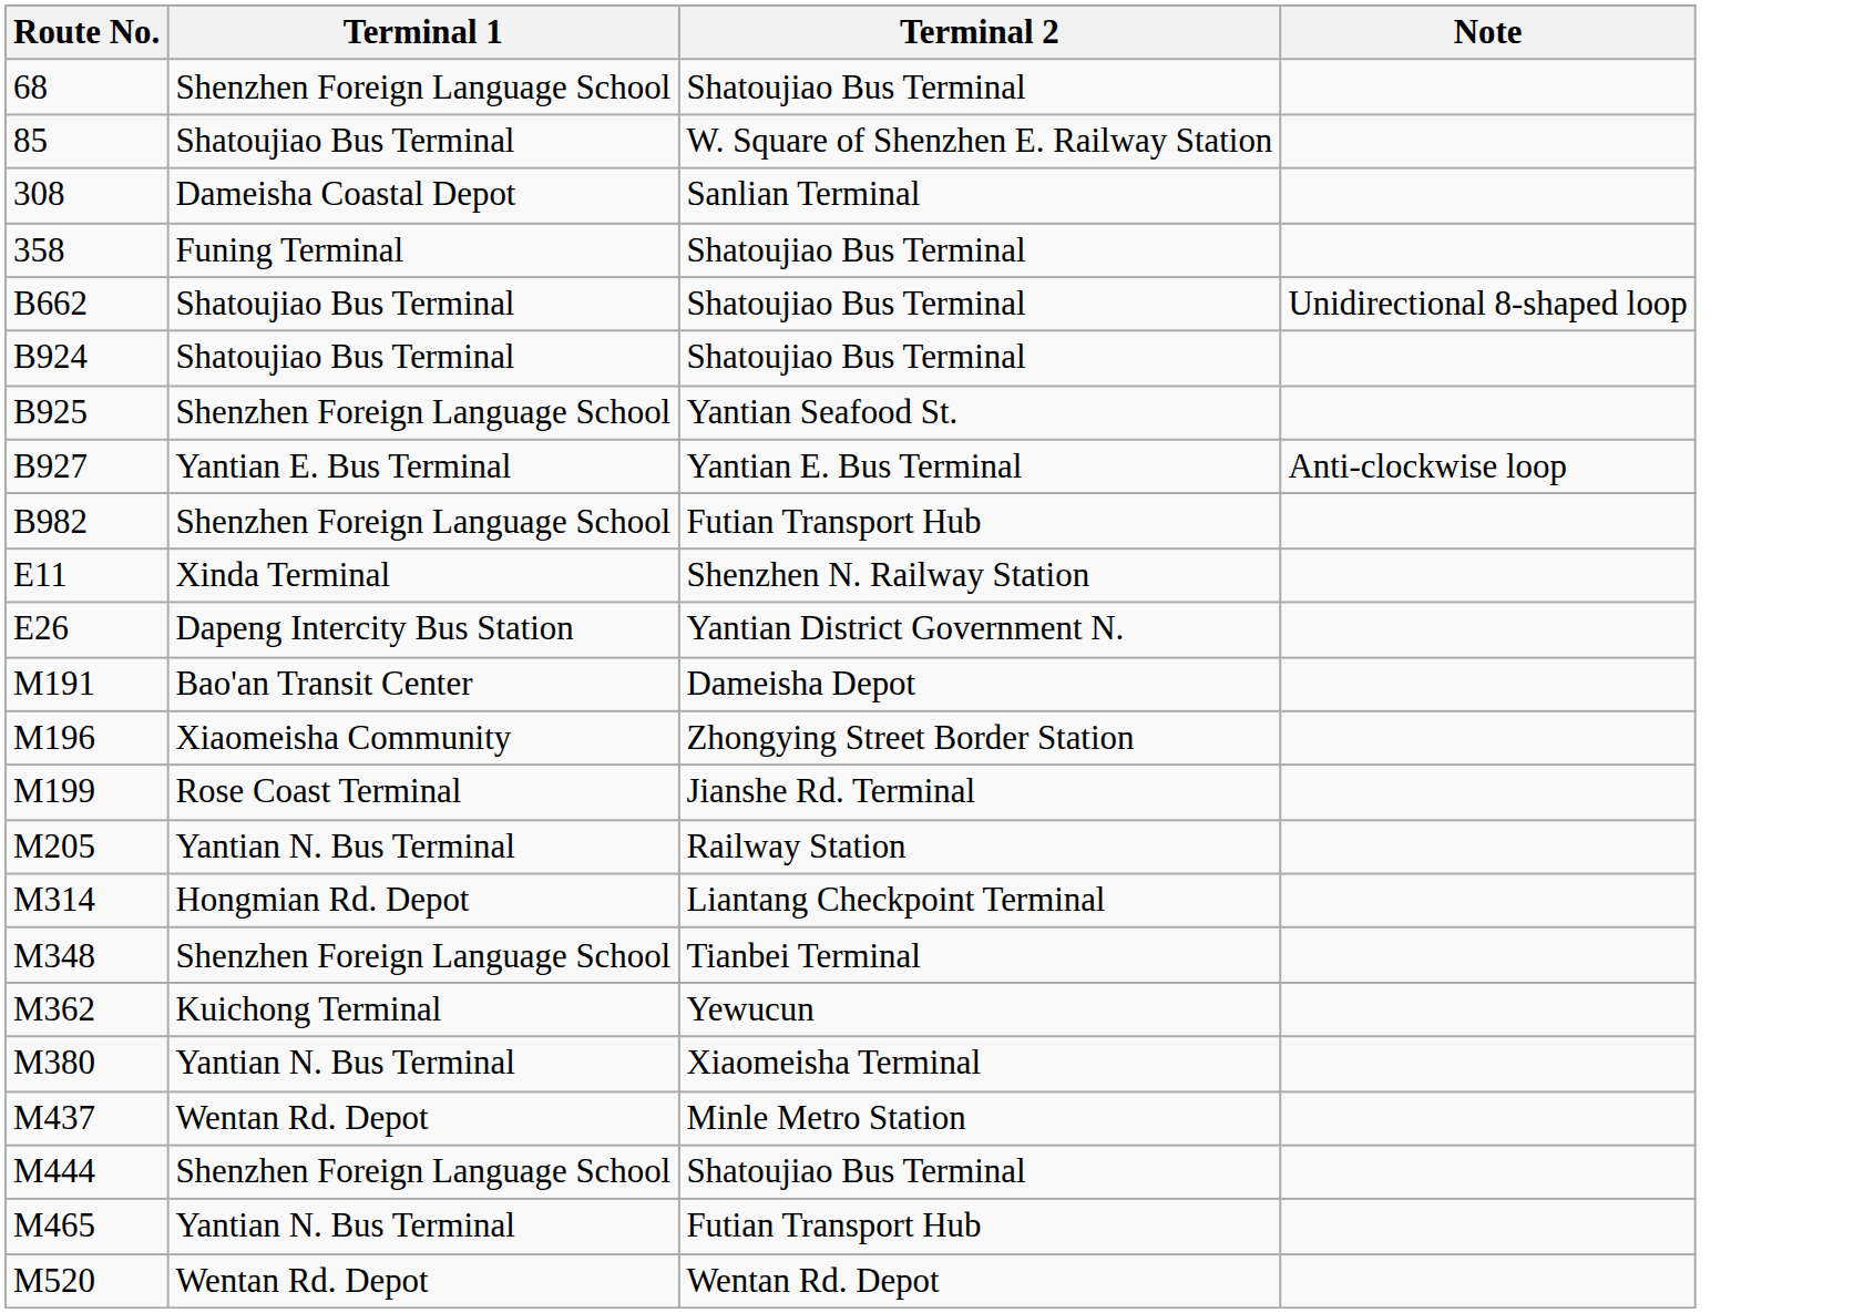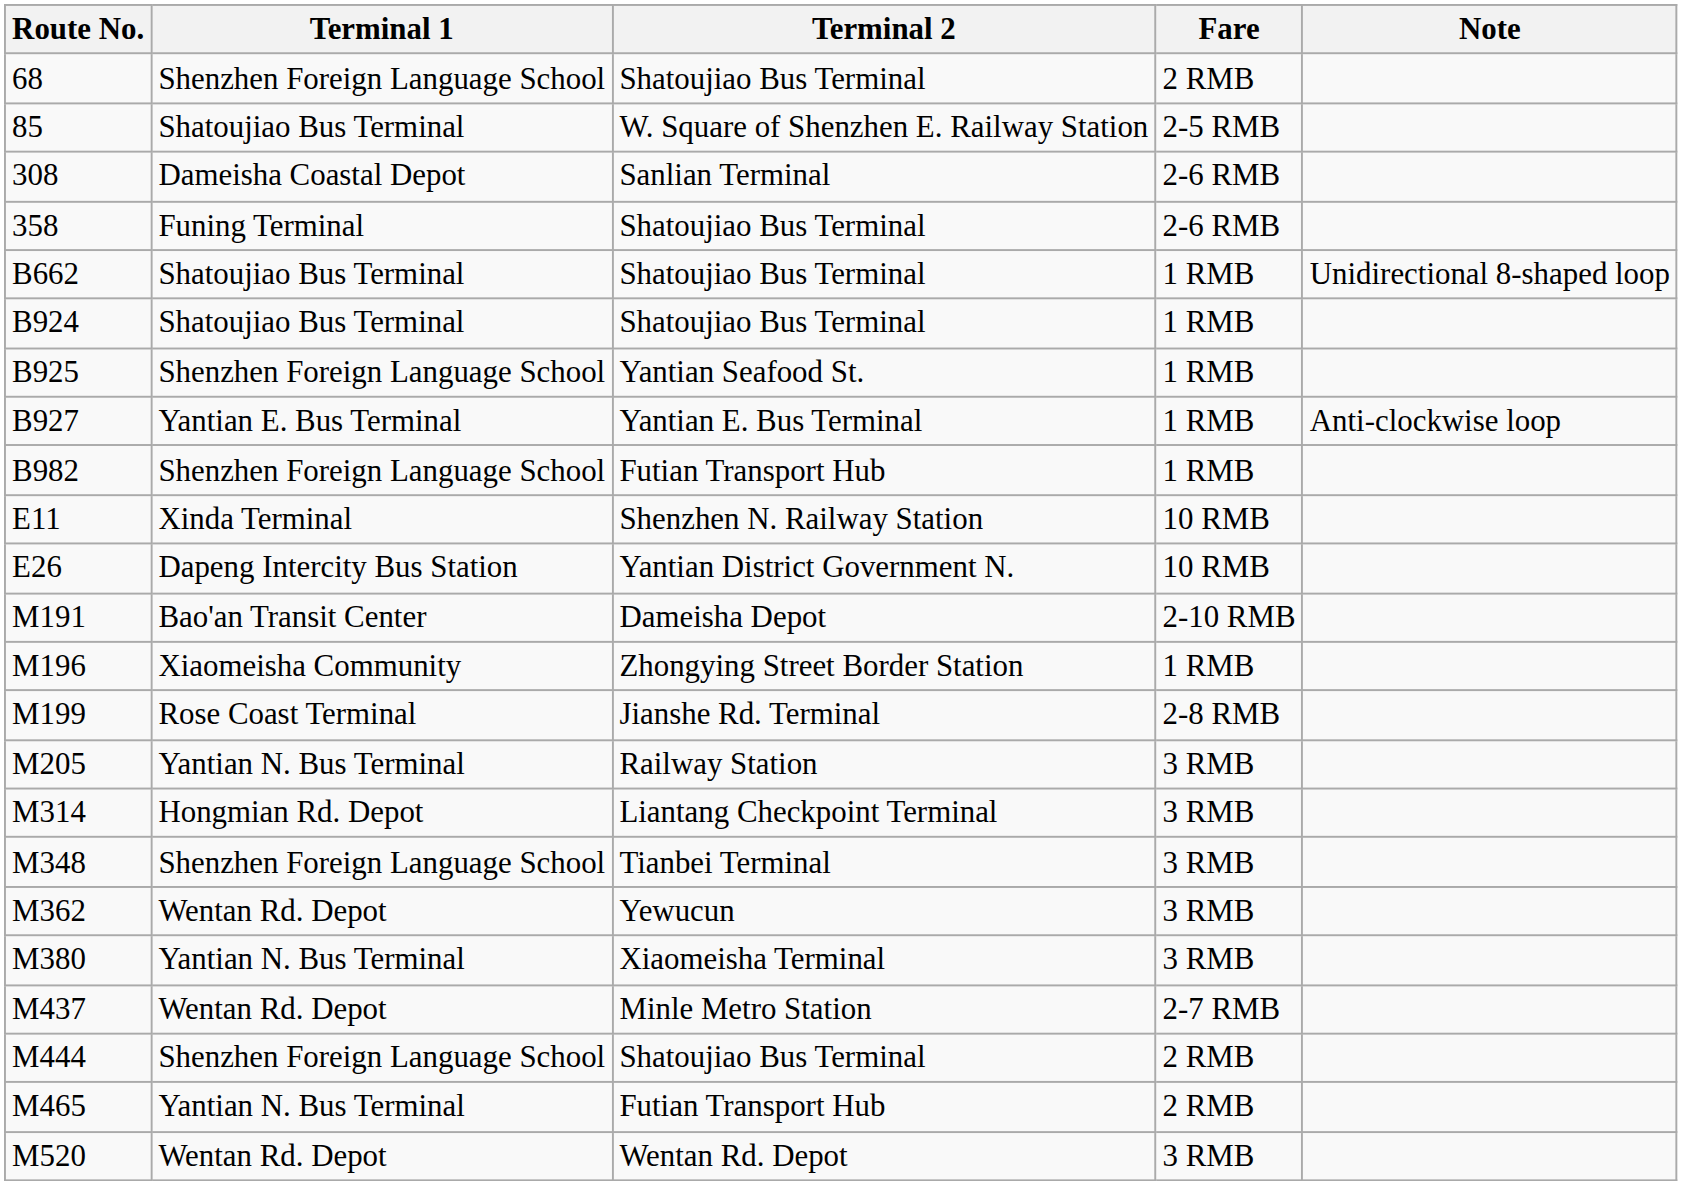+ column: Fare | 2 RMB | 2-5 RMB | 2-6 RMB | 2-6 RMB | 1 RMB | 1 RMB | 1 RMB | 1 RMB | 1 RMB | 10 RMB | 10 RMB | 2-10 RMB | 1 RMB | 2-8 RMB | 3 RMB | 3 RMB | 3 RMB | 3 RMB | 3 RMB | 2-7 RMB | 2 RMB | 2 RMB | 3 RMB
M362 | Terminal 1: Kuichong Terminal -> Wentan Rd. Depot
